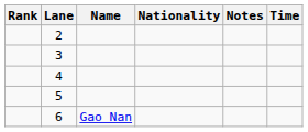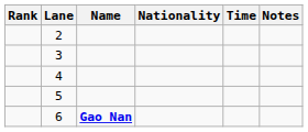columns swapped: Time <-> Notes
6 | Name: normal -> bold
